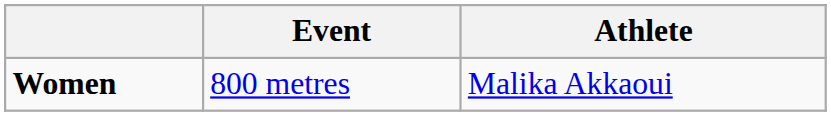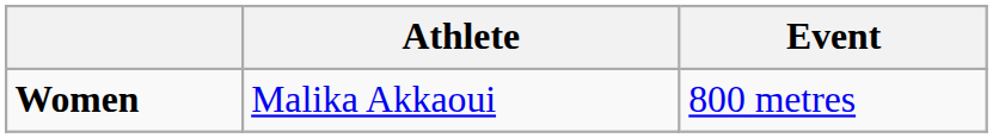columns swapped: Event <-> Athlete
